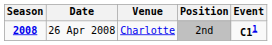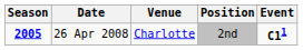26 Apr 2008 | Season: 2008 -> 2005
